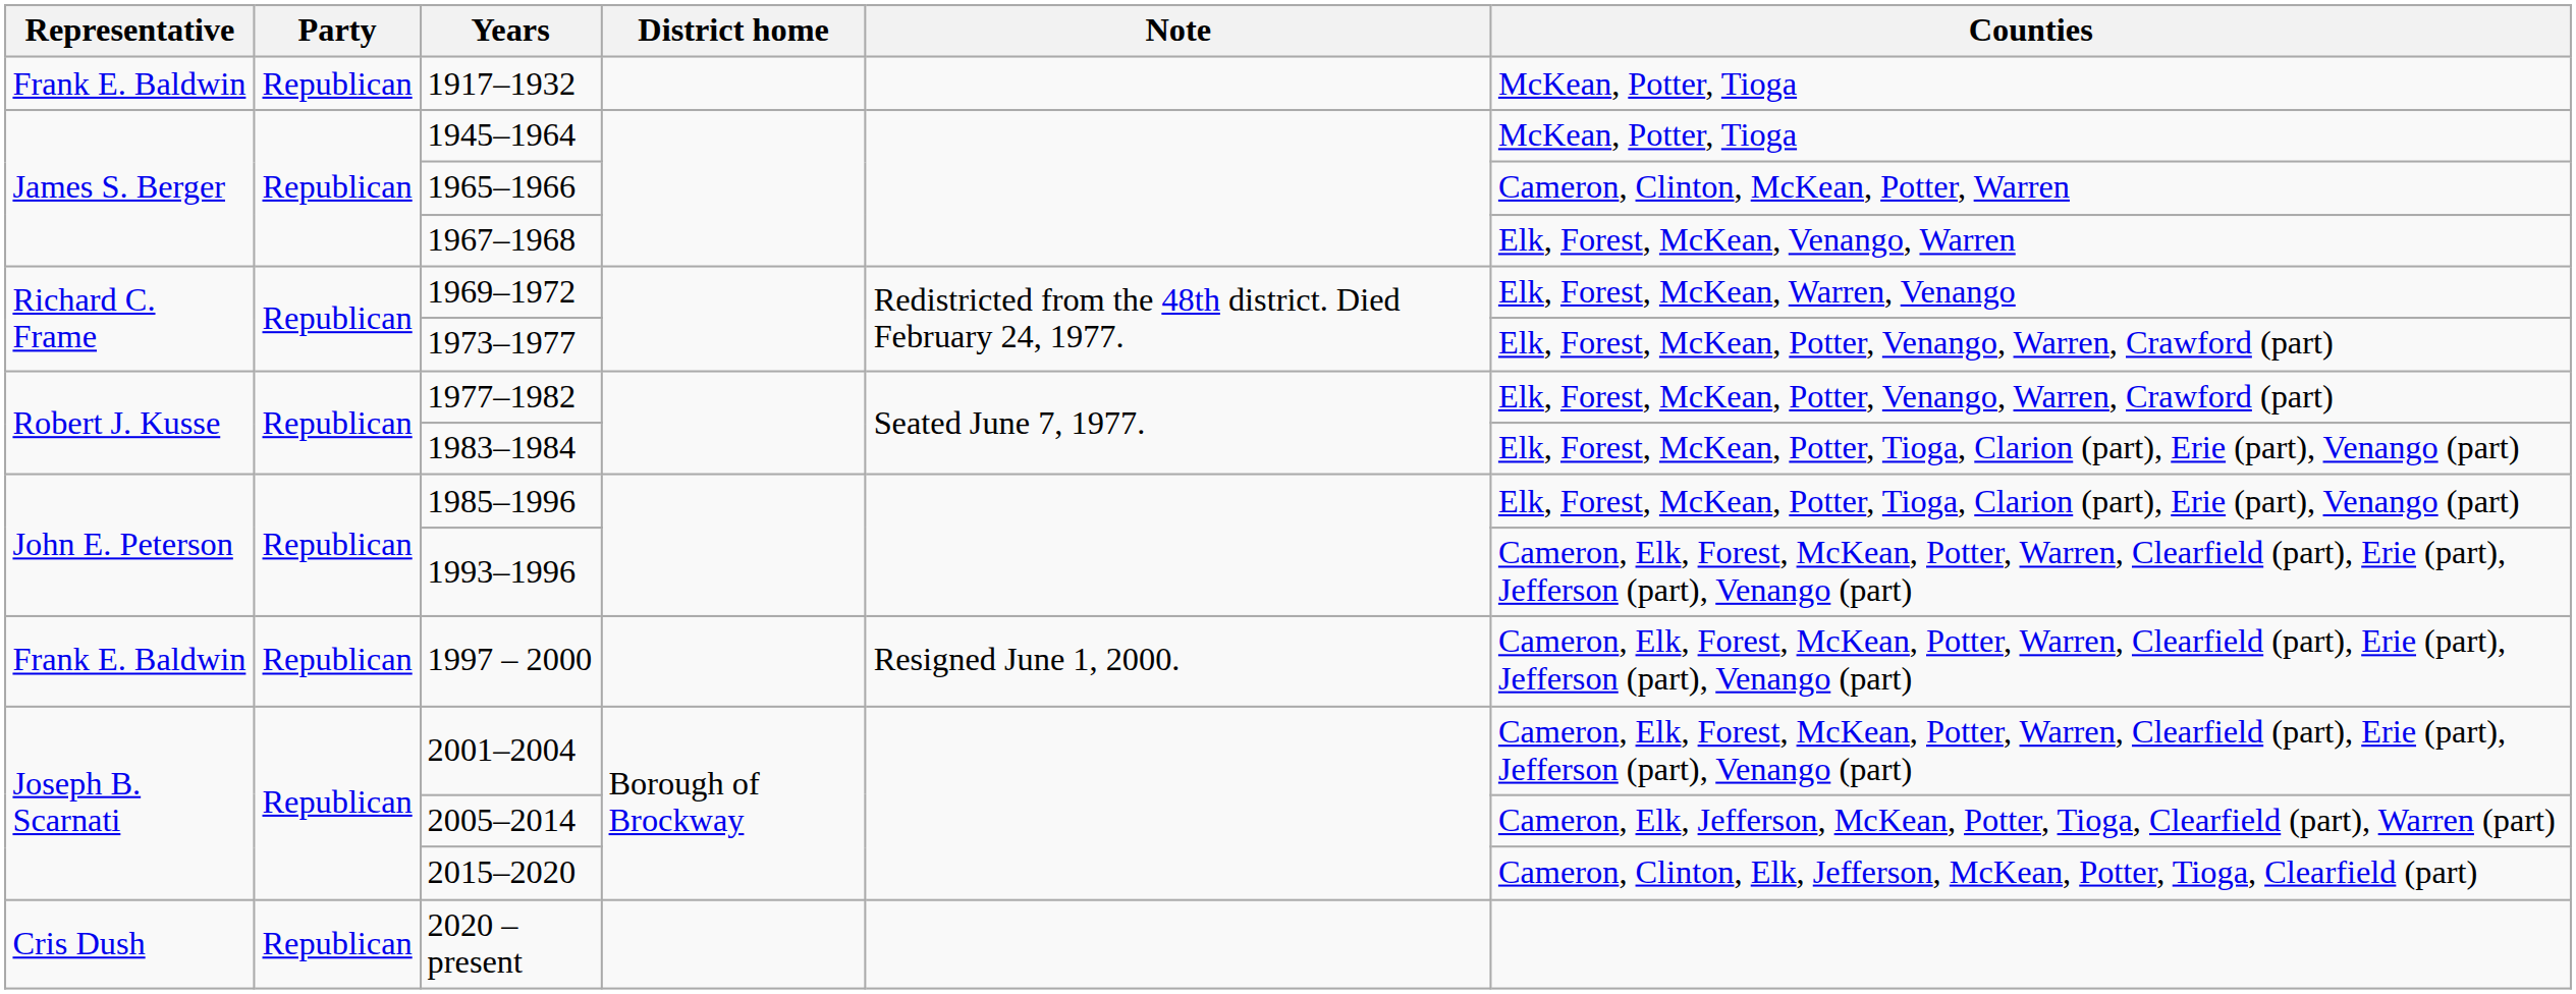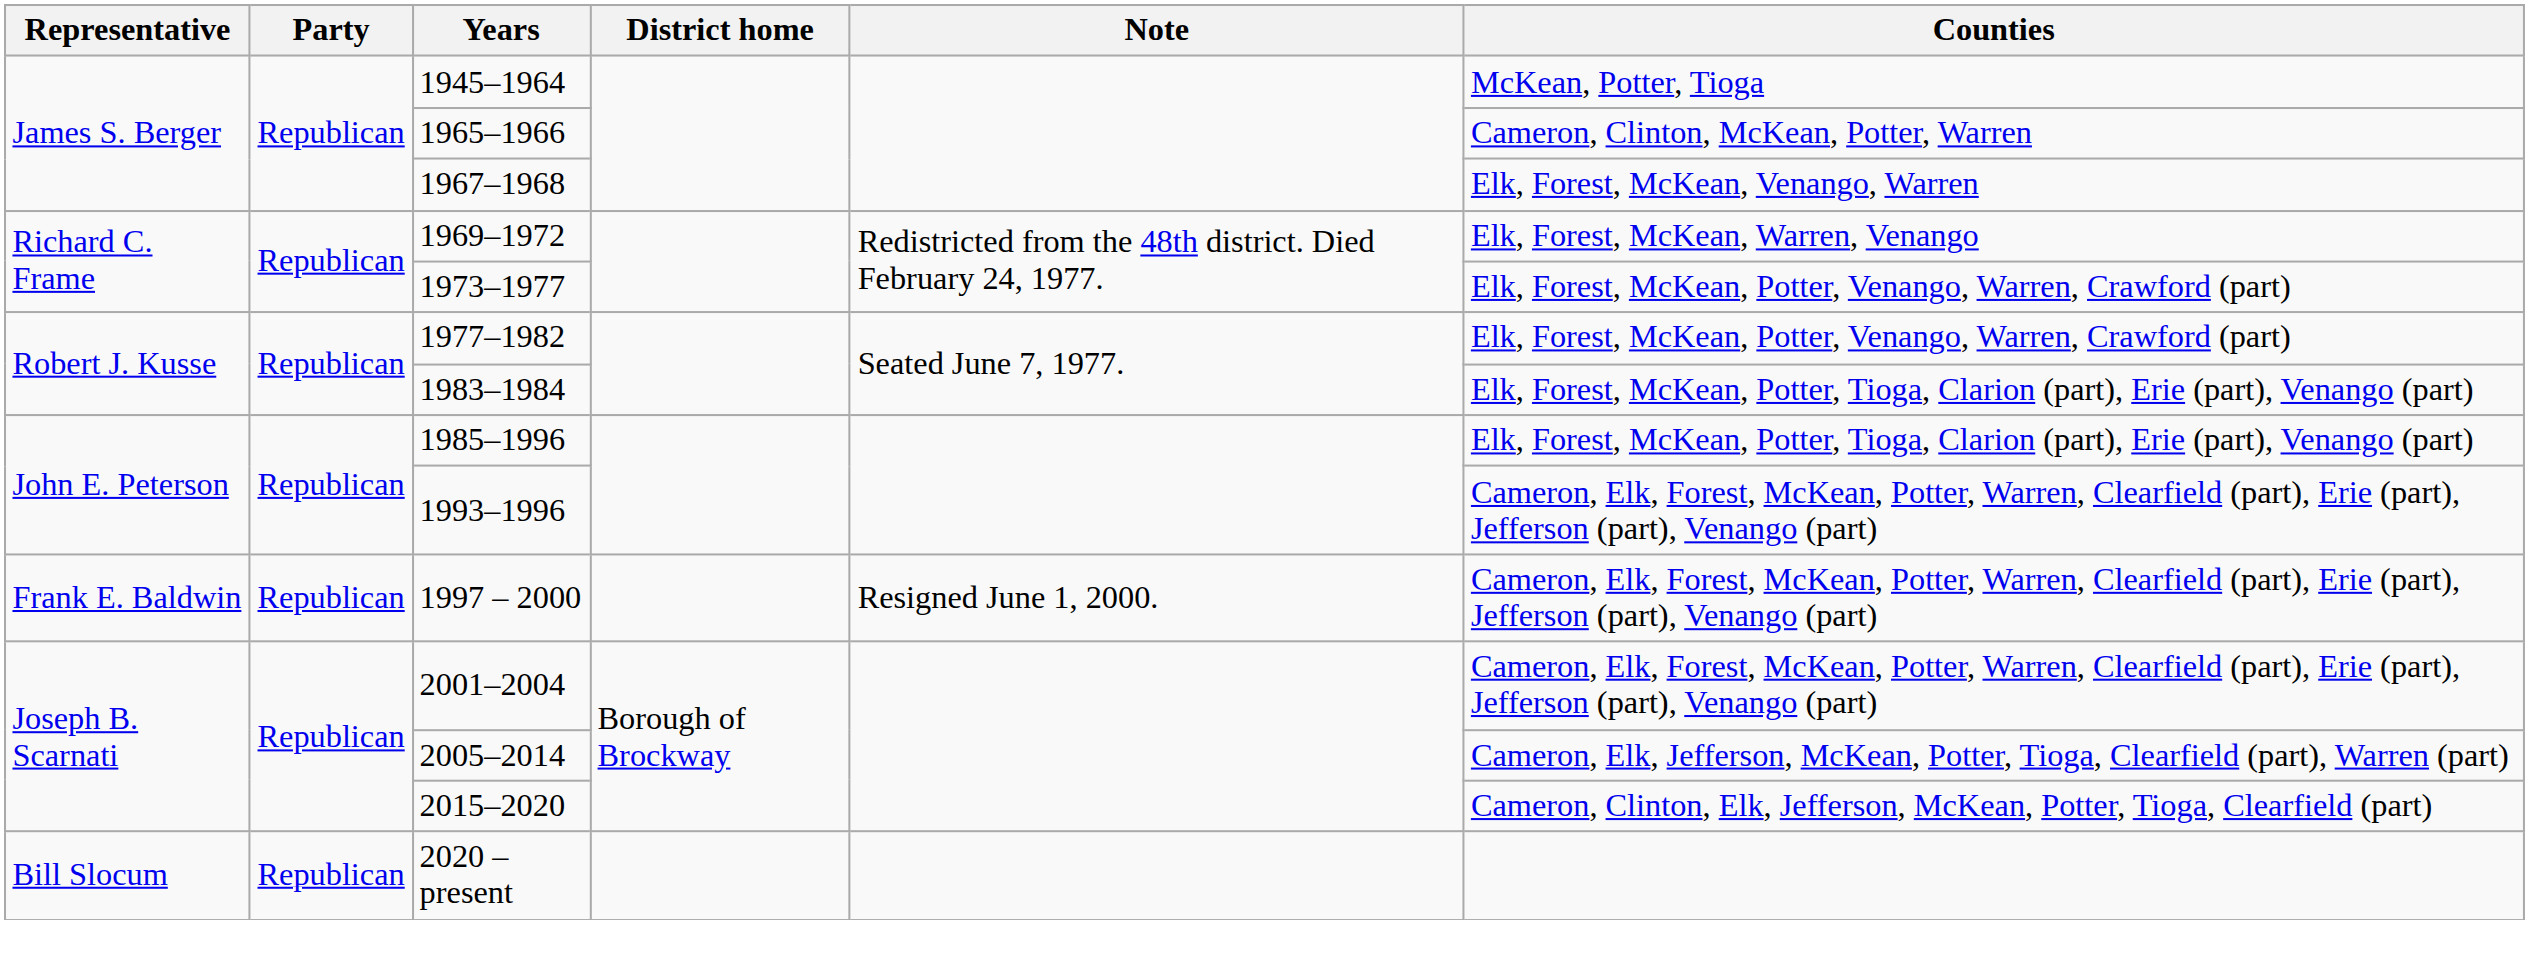- row: Frank E. Baldwin | Republican | 1917–1932 | McKean, Potter, Tioga
2020 – present | Representative: Cris Dush -> Bill Slocum
